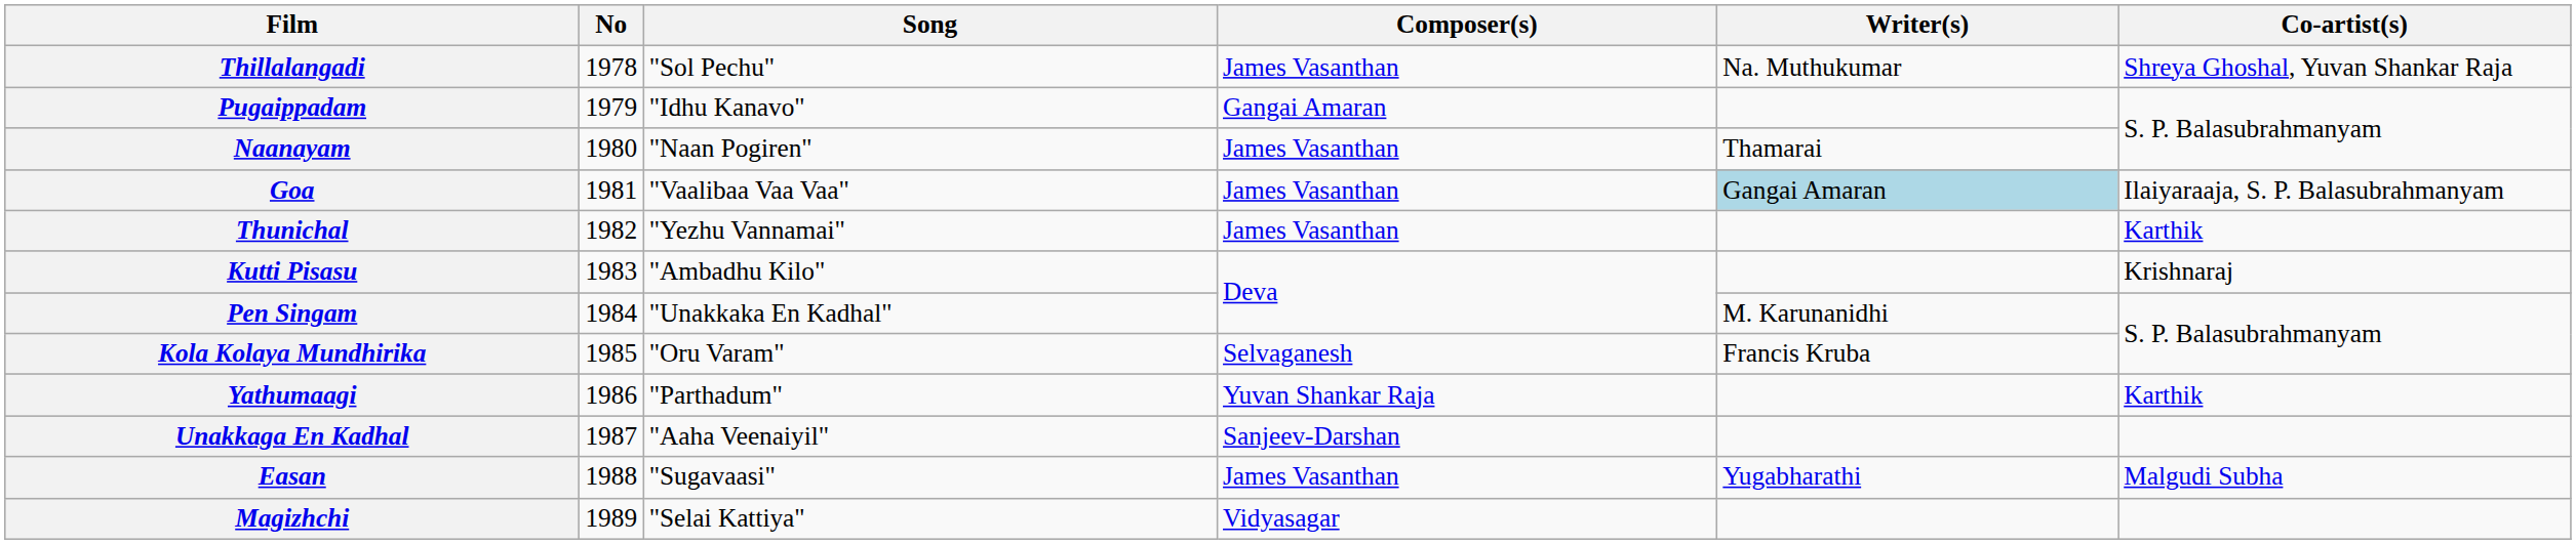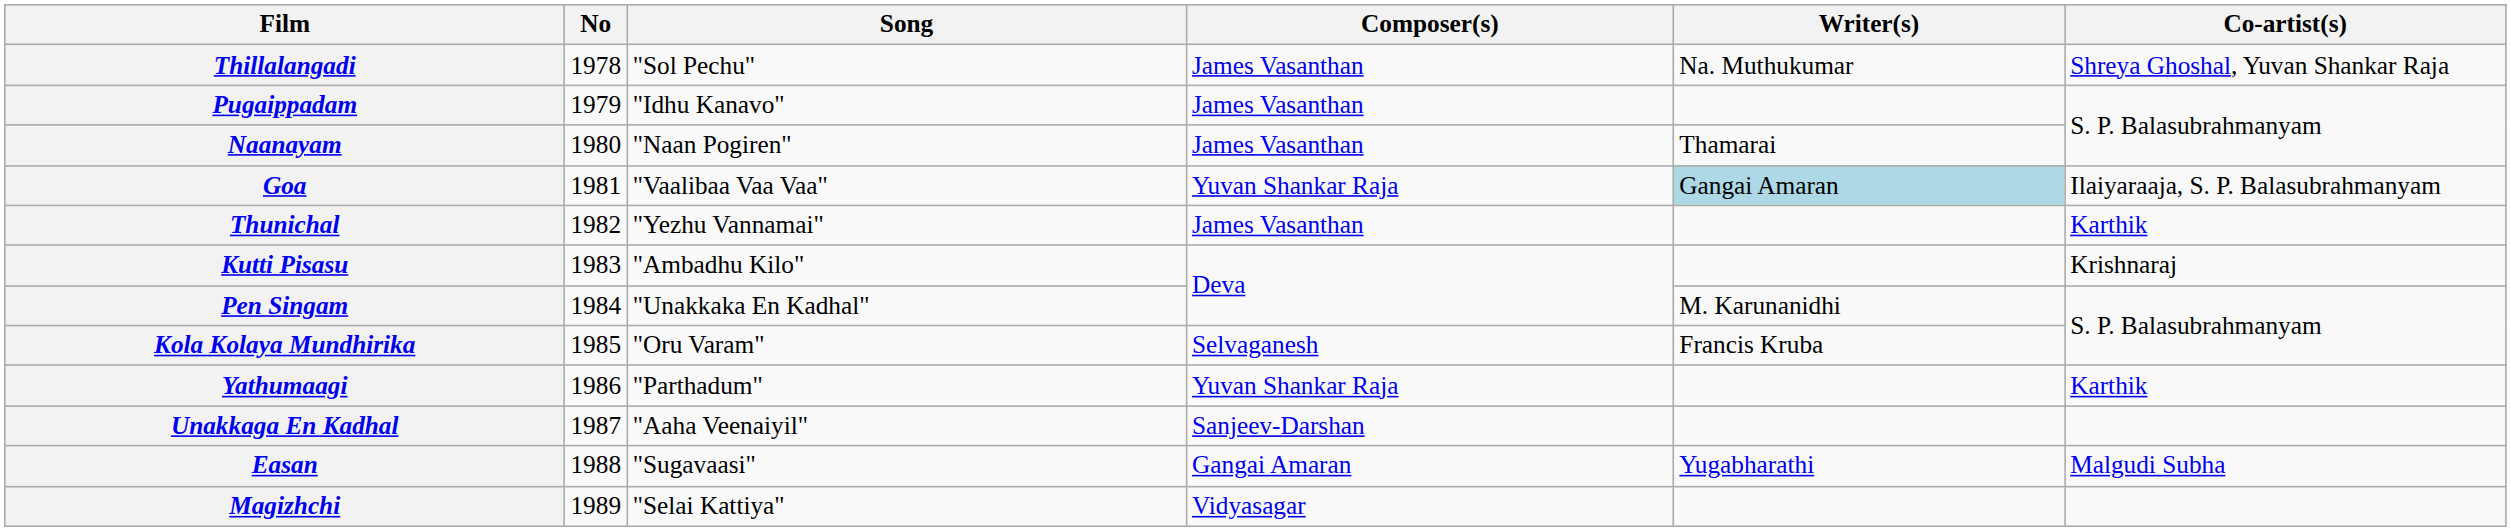Pugaippadam | Composer(s): Gangai Amaran -> James Vasanthan
Goa | Composer(s): James Vasanthan -> Yuvan Shankar Raja
Easan | Composer(s): James Vasanthan -> Gangai Amaran
